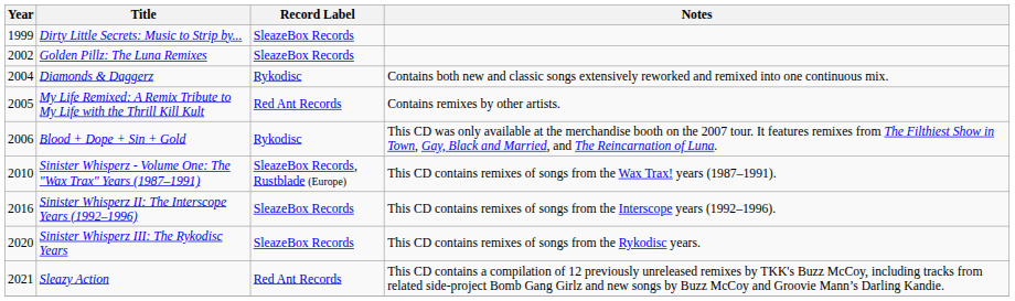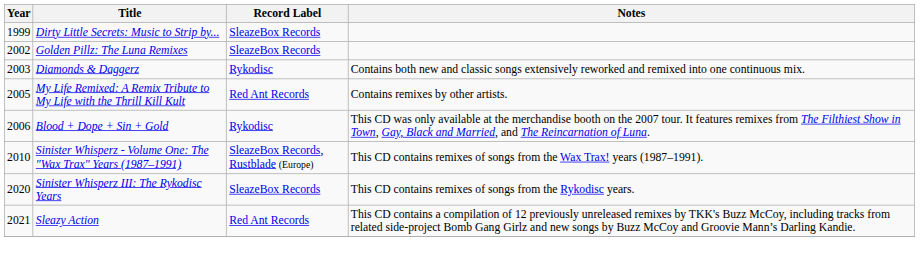Diamonds & Daggerz | Year: 2004 -> 2003
- row: 2016 | Sinister Whisperz II: The Interscope Years (1992–1996) | SleazeBox Records | This CD contains remixes of songs from the Interscope years (1992–1996).
